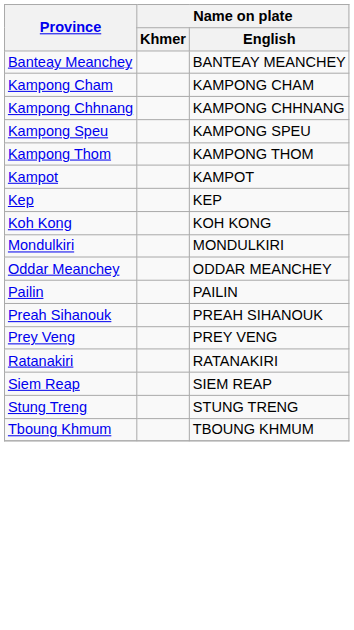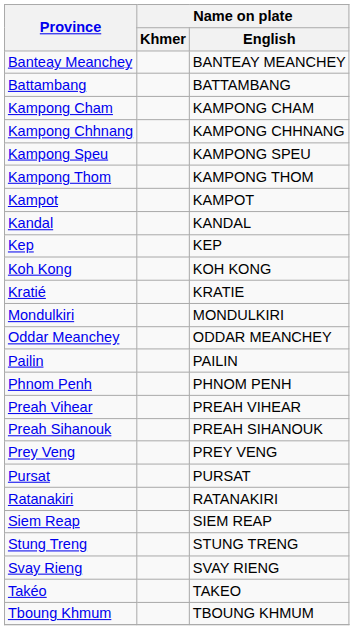+ row: Battambang | BATTAMBANG
+ row: Kandal | KANDAL
+ row: Kratié | KRATIE
+ row: Phnom Penh | PHNOM PENH
+ row: Preah Vihear | PREAH VIHEAR
+ row: Pursat | PURSAT
+ row: Svay Rieng | SVAY RIENG
+ row: Takéo | TAKEO
